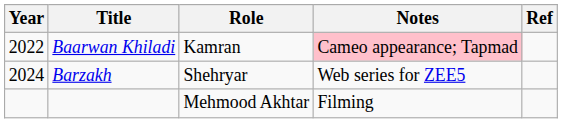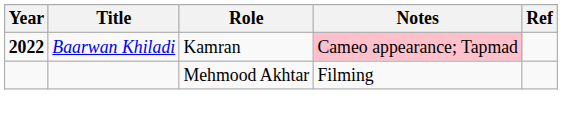Baarwan Khiladi | Year: normal -> bold
- row: 2024 | Barzakh | Shehryar | Web series for ZEE5
